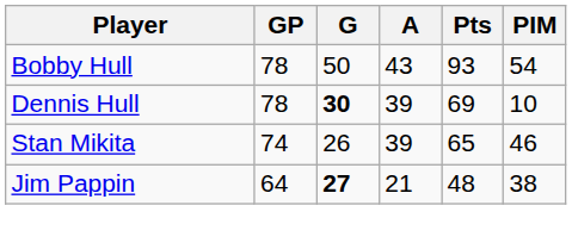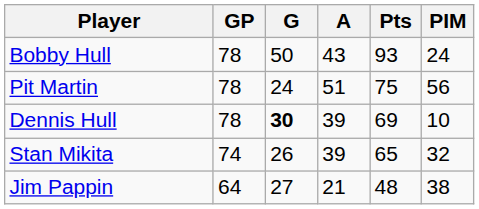Bobby Hull | PIM: 54 -> 24
+ row: Pit Martin | 78 | 24 | 51 | 75 | 56
Stan Mikita | PIM: 46 -> 32
Jim Pappin | G: bold -> normal
